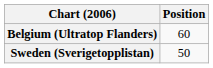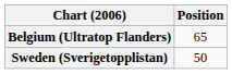Belgium (Ultratop Flanders) | Position: 60 -> 65
